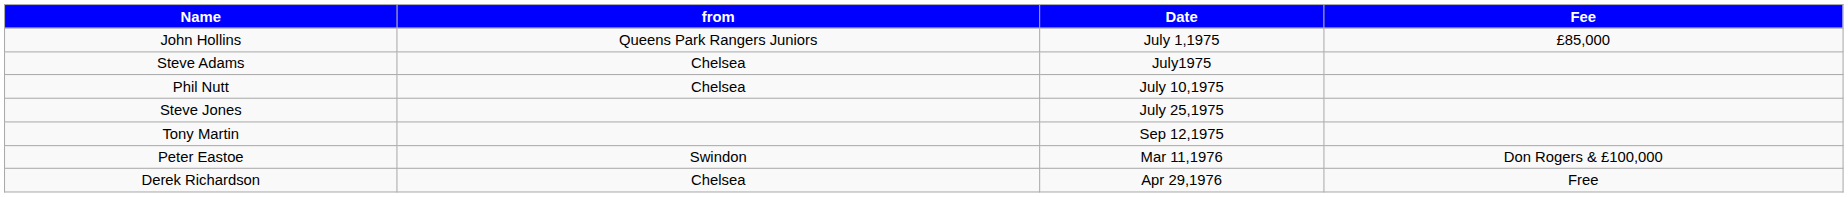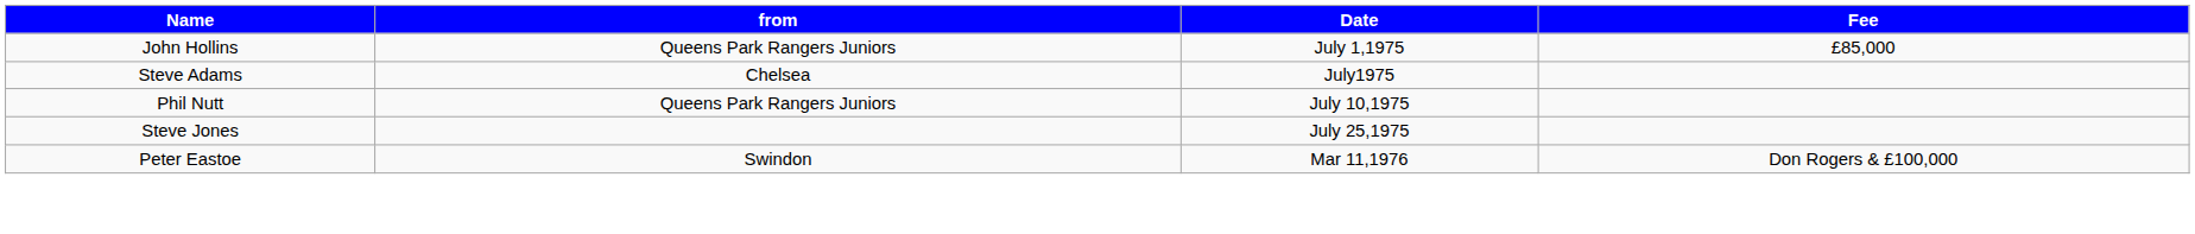Phil Nutt | from: Chelsea -> Queens Park Rangers Juniors
- row: Tony Martin | Sep 12,1975
- row: Derek Richardson | Chelsea | Apr 29,1976 | Free
